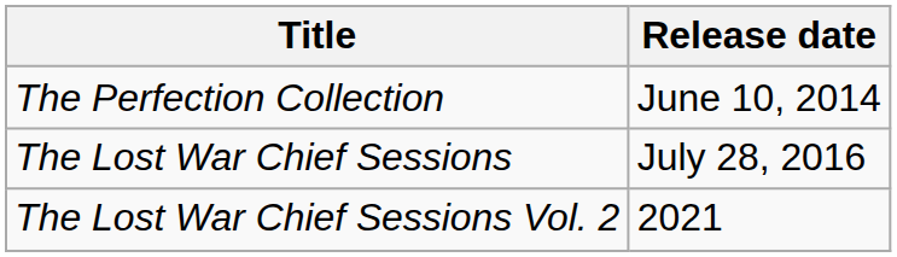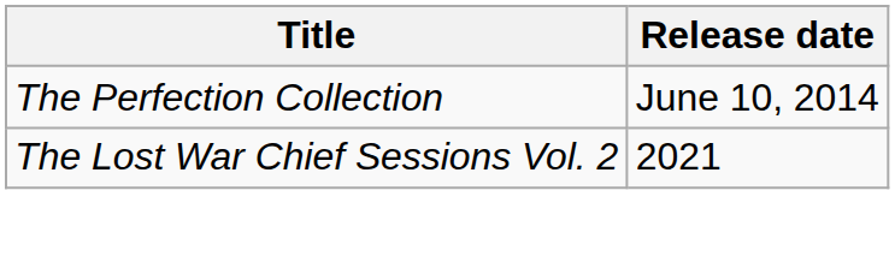- row: The Lost War Chief Sessions | July 28, 2016
